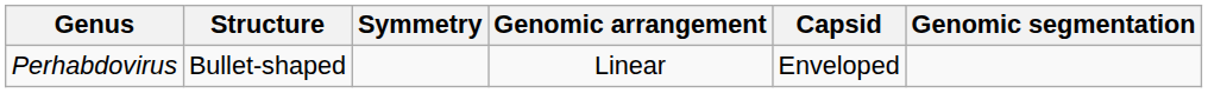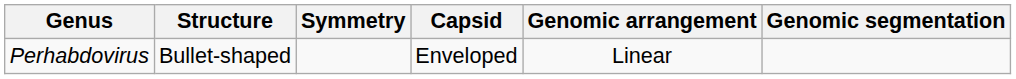columns swapped: Capsid <-> Genomic arrangement
